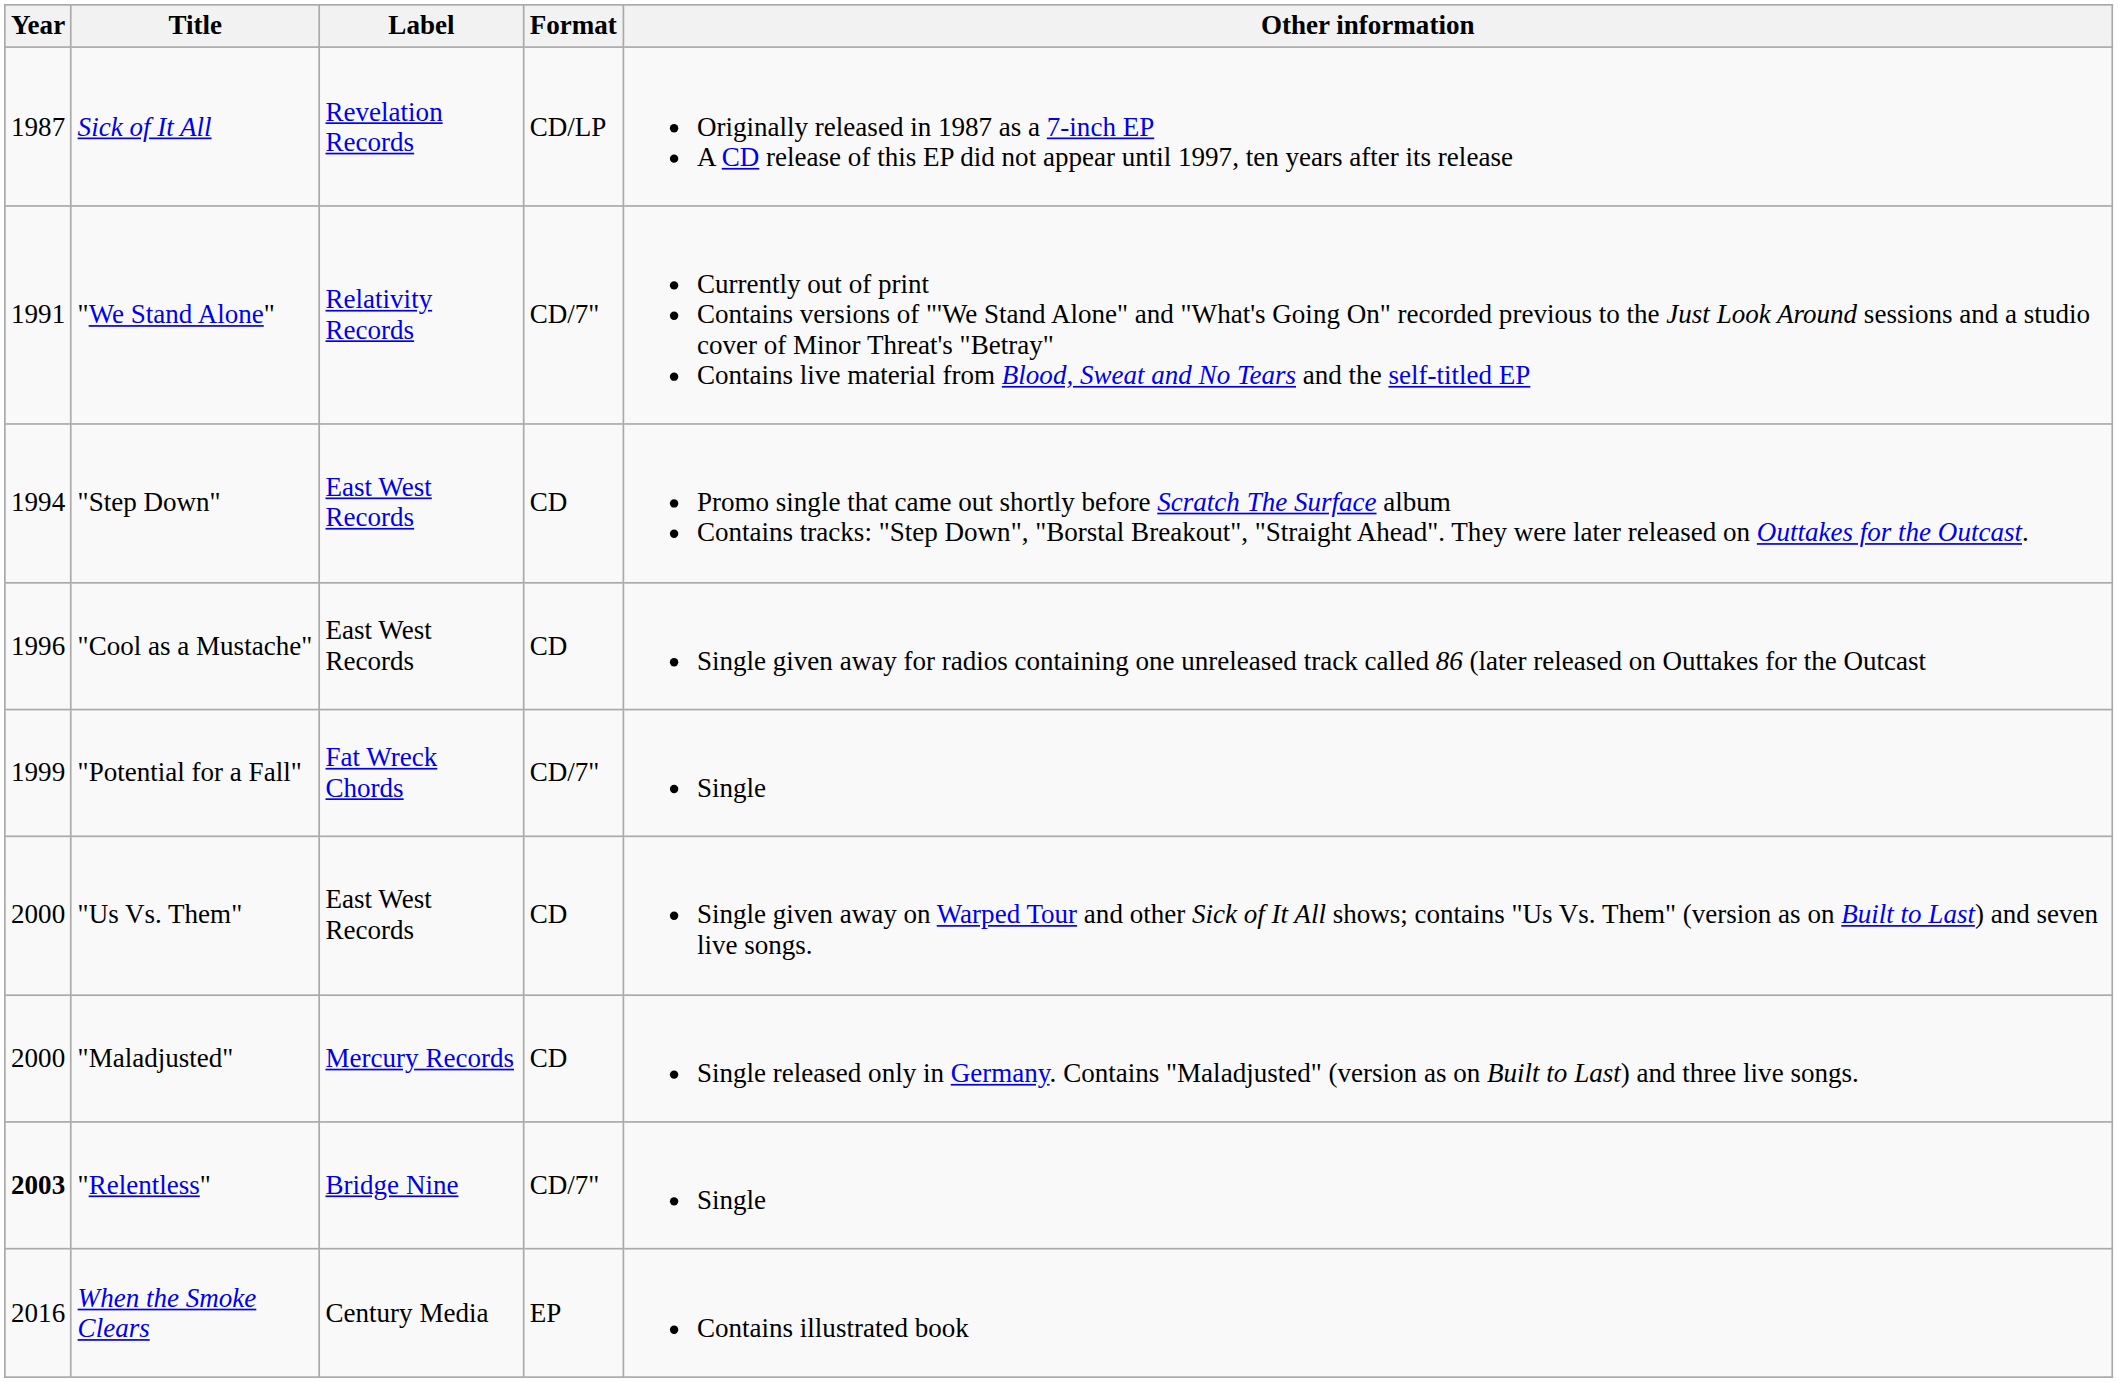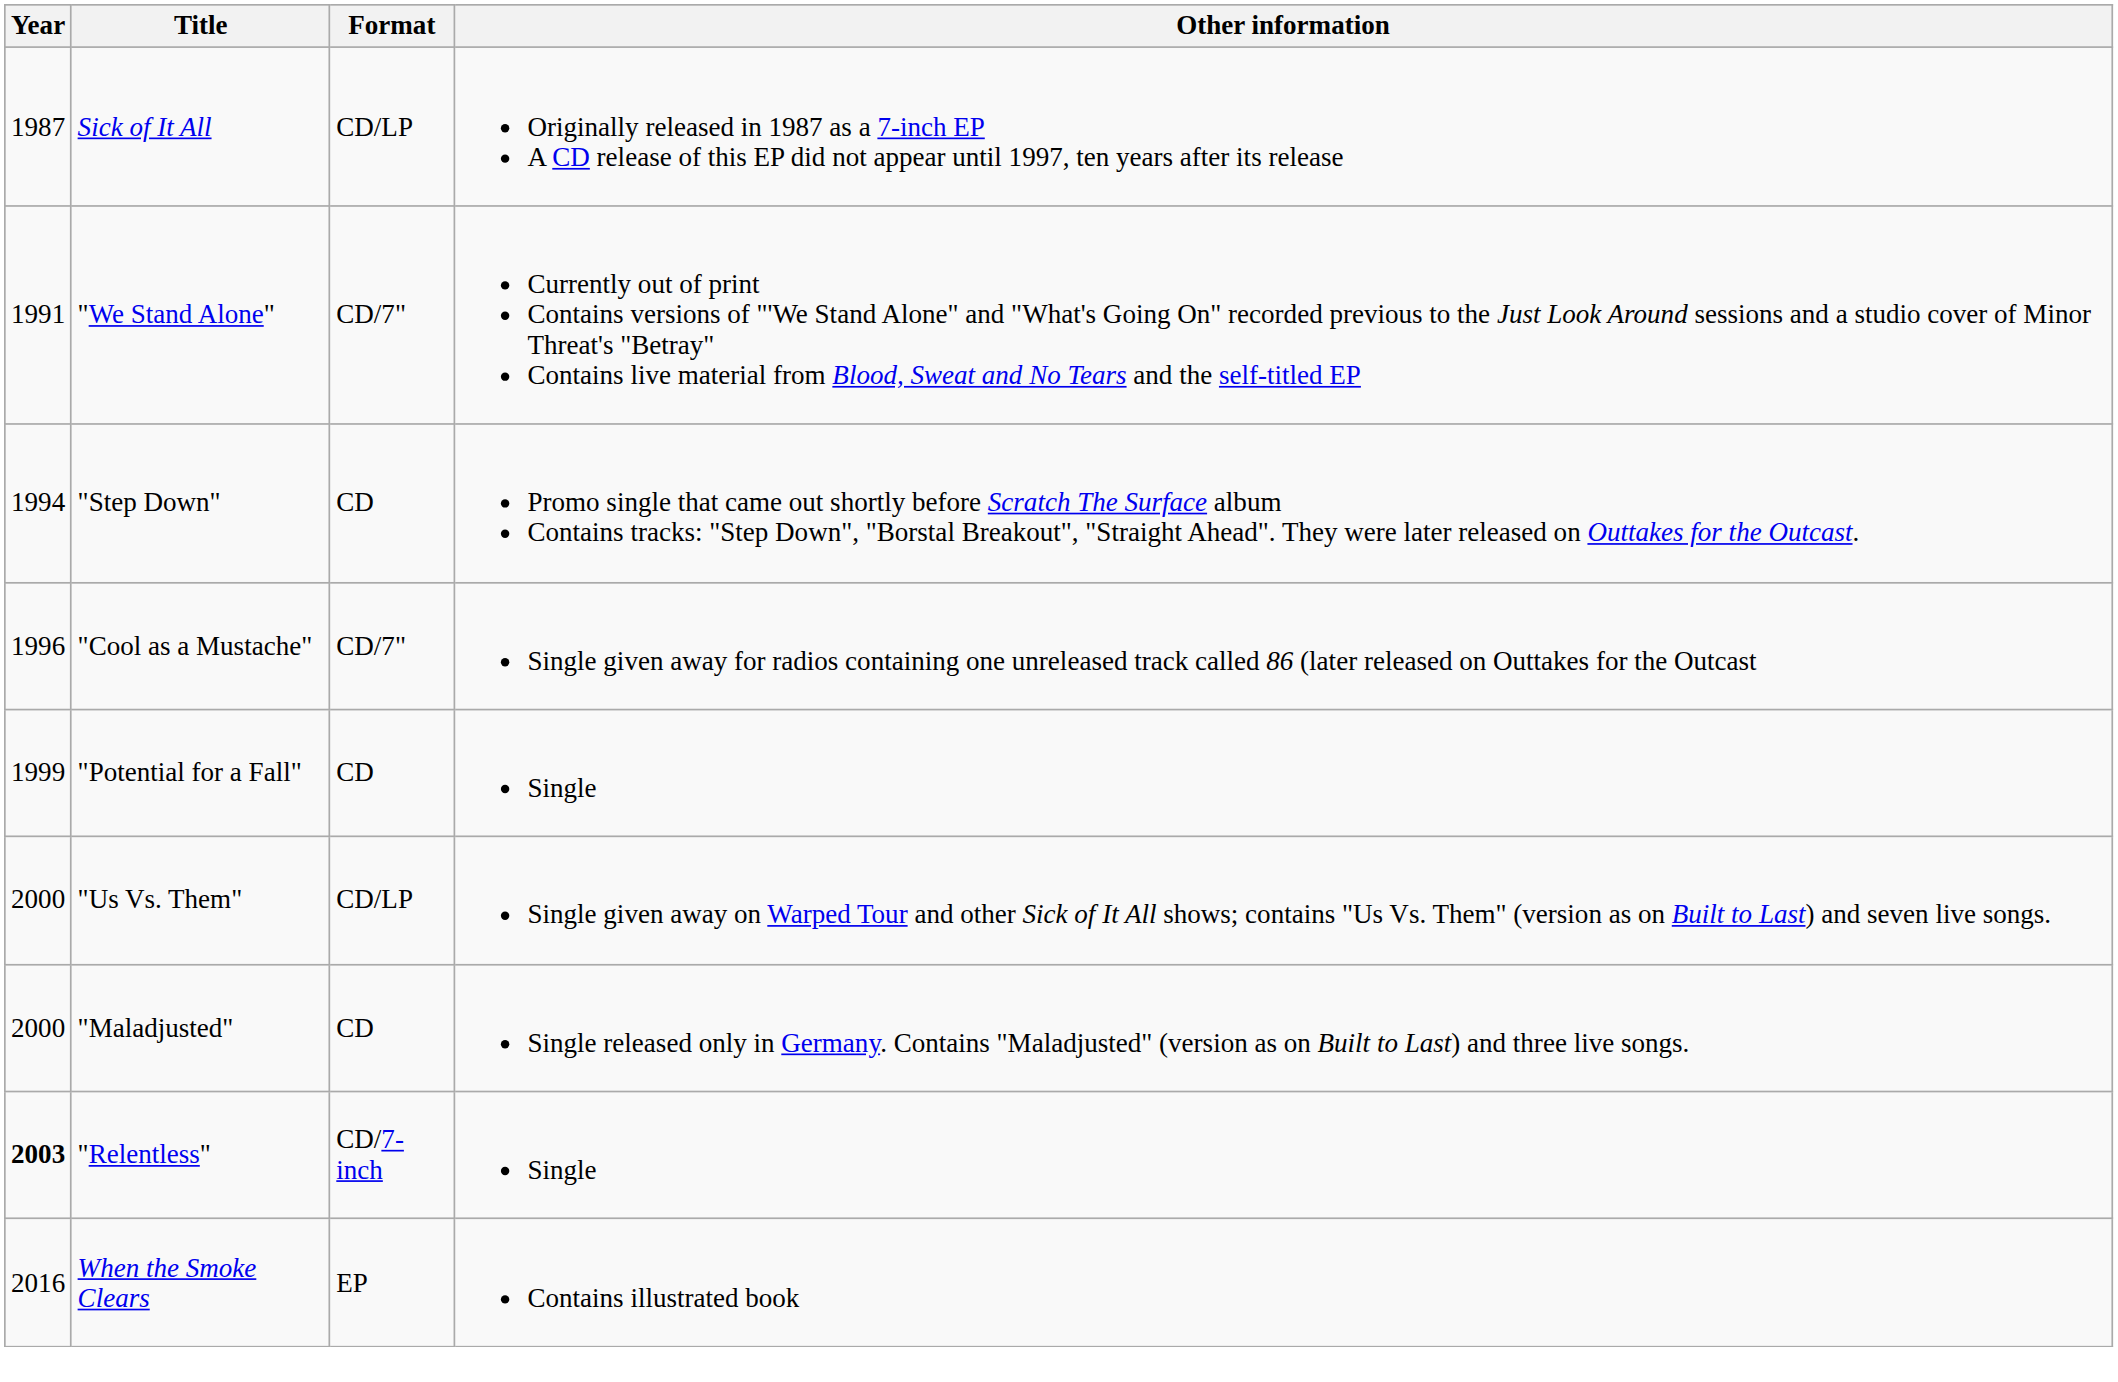- column: Label | Revelation Records | Relativity Records | East West Records | East West Records | Fat Wreck Chords | East West Records | Mercury Records | Bridge Nine | Century Media
"Cool as a Mustache" | Format: CD -> CD/7"
"Potential for a Fall" | Format: CD/7" -> CD
"Us Vs. Them" | Format: CD -> CD/LP
"Relentless" | Format: CD/7" -> CD/7-inch
